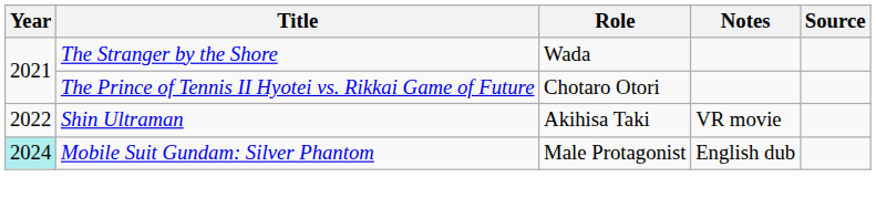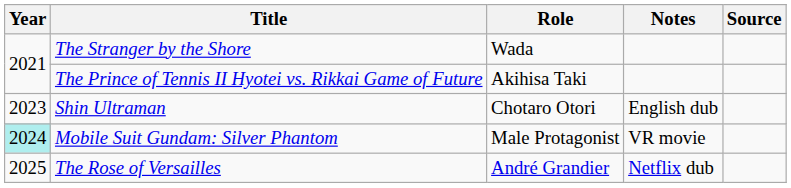The Prince of Tennis II Hyotei vs. Rikkai Game of Future | Role: Chotaro Otori -> Akihisa Taki
Shin Ultraman | Year: 2022 -> 2023
Shin Ultraman | Role: Akihisa Taki -> Chotaro Otori
Shin Ultraman | Notes: VR movie -> English dub
Mobile Suit Gundam: Silver Phantom | Notes: English dub -> VR movie
+ row: 2025 | The Rose of Versailles | André Grandier | Netflix dub
